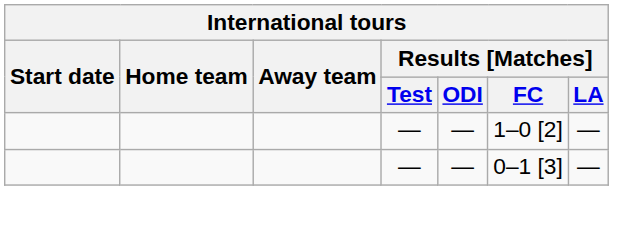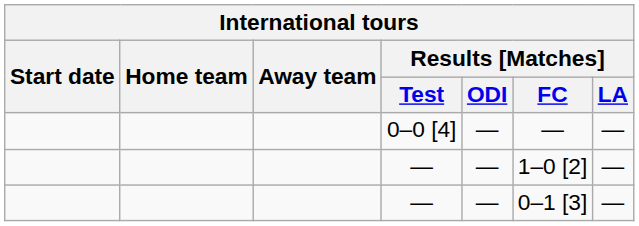+ row: 0–0 [4] | — | — | —
